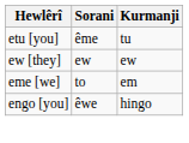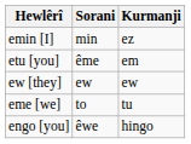+ row: emin [I] | min | ez
etu [you] | Kurmanji: tu -> em
eme [we] | Kurmanji: em -> tu
